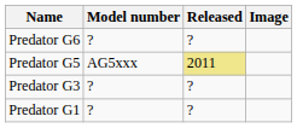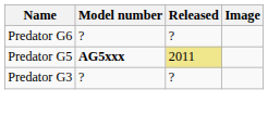Predator G5 | Model number: normal -> bold
- row: Predator G1 | ? | ?
